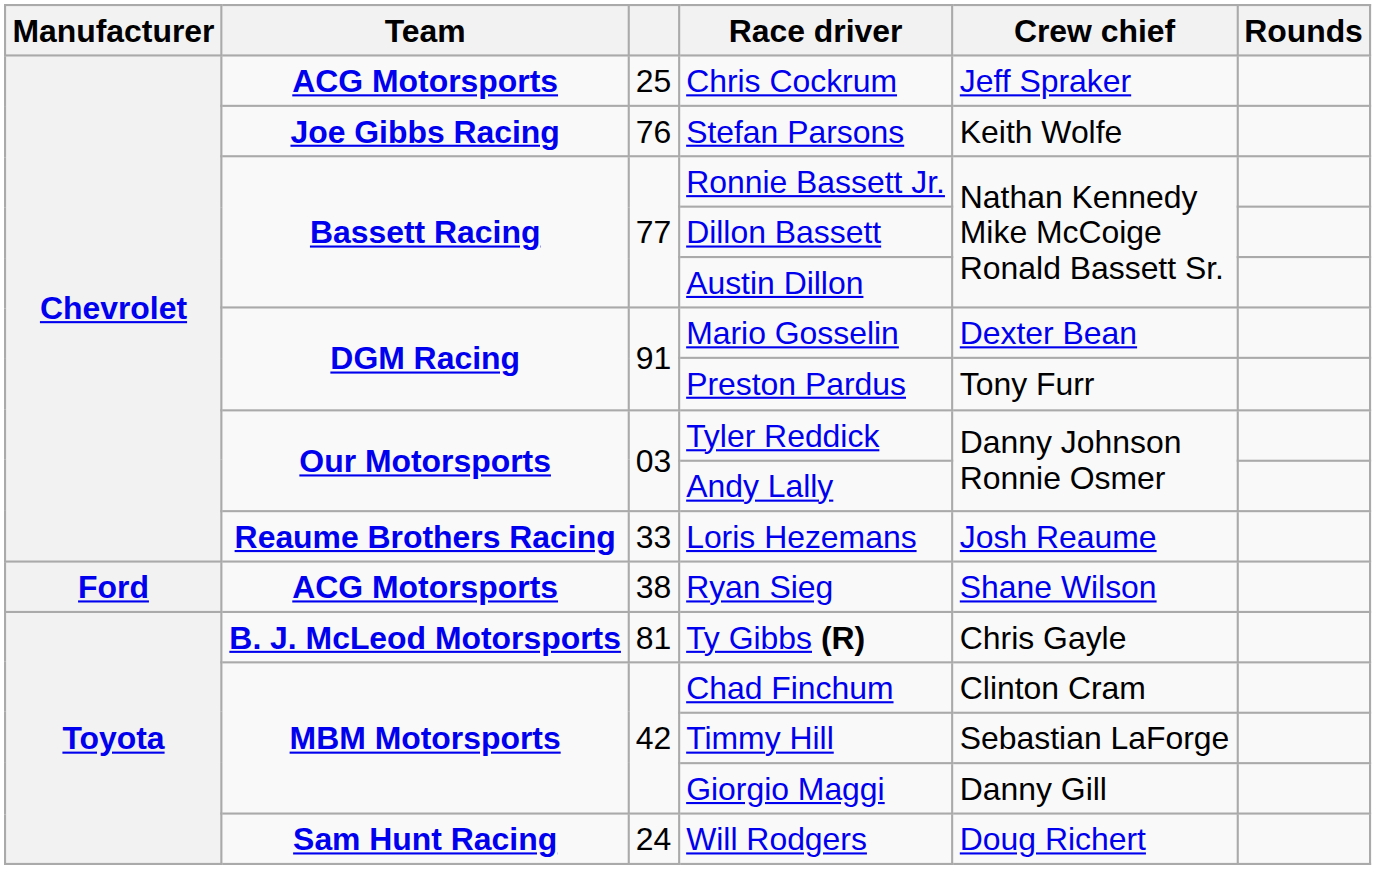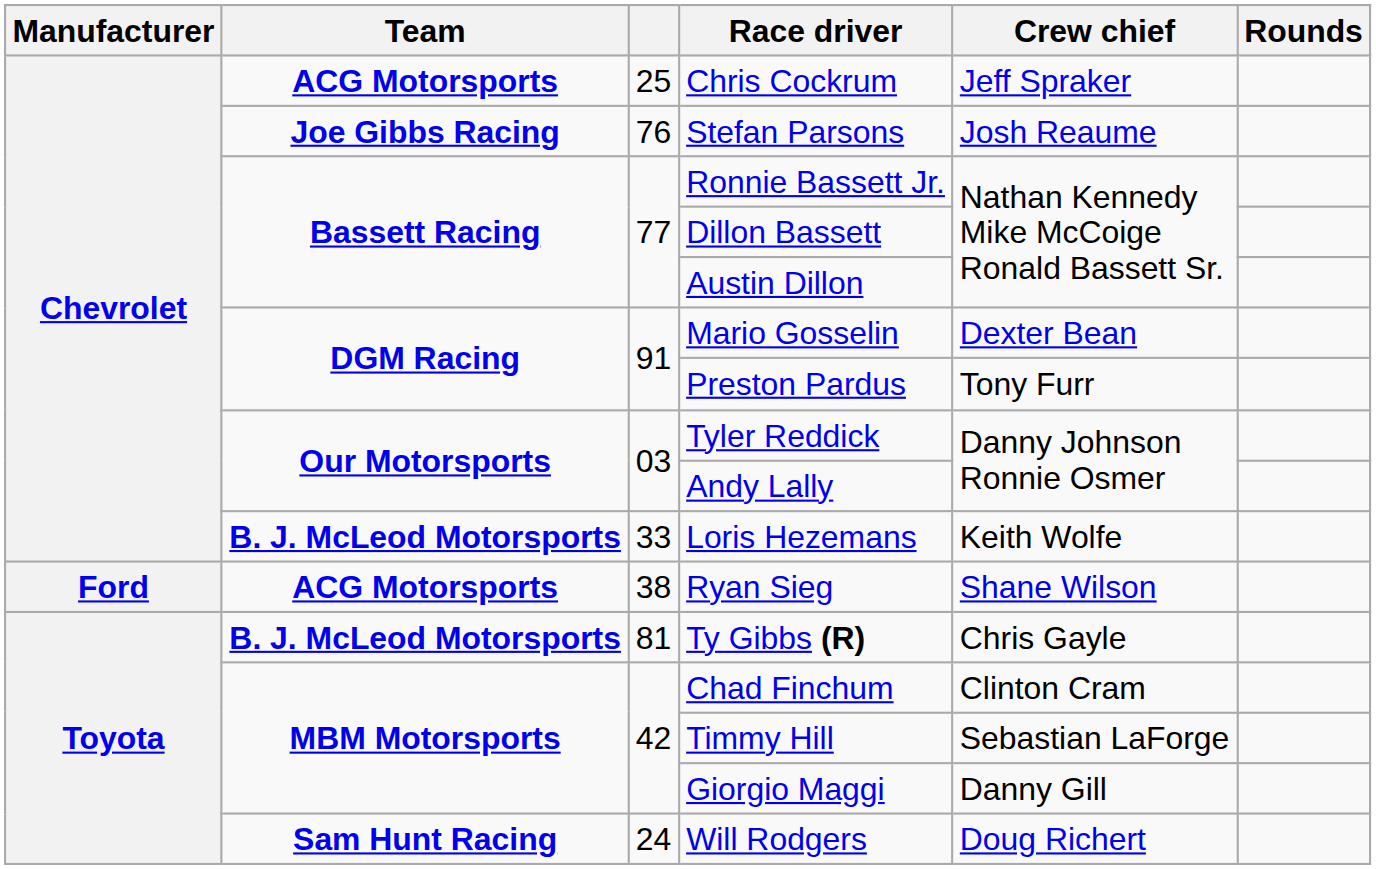Stefan Parsons | Crew chief: Keith Wolfe -> Josh Reaume
Loris Hezemans | Team: Reaume Brothers Racing -> B. J. McLeod Motorsports
Loris Hezemans | Crew chief: Josh Reaume -> Keith Wolfe
